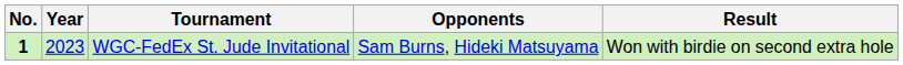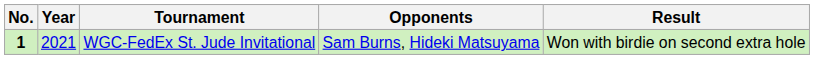WGC-FedEx St. Jude Invitational | Year: 2023 -> 2021
